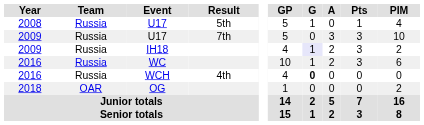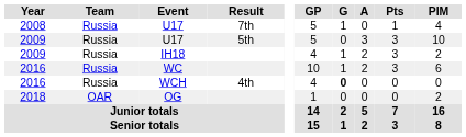2008 / U17 | Result: 5th -> 7th
2009 / U17 | Result: 7th -> 5th
IH18 | G: lavender background -> no background
